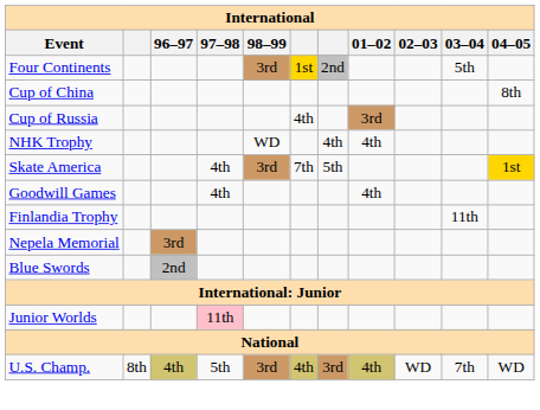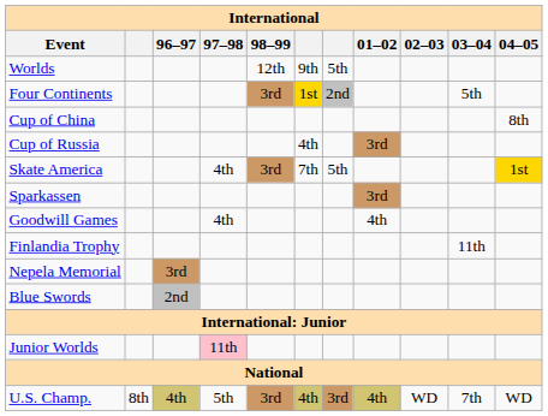+ row: Worlds | 12th | 9th | 5th
- row: NHK Trophy | WD | 4th | 4th
+ row: Sparkassen | 3rd
